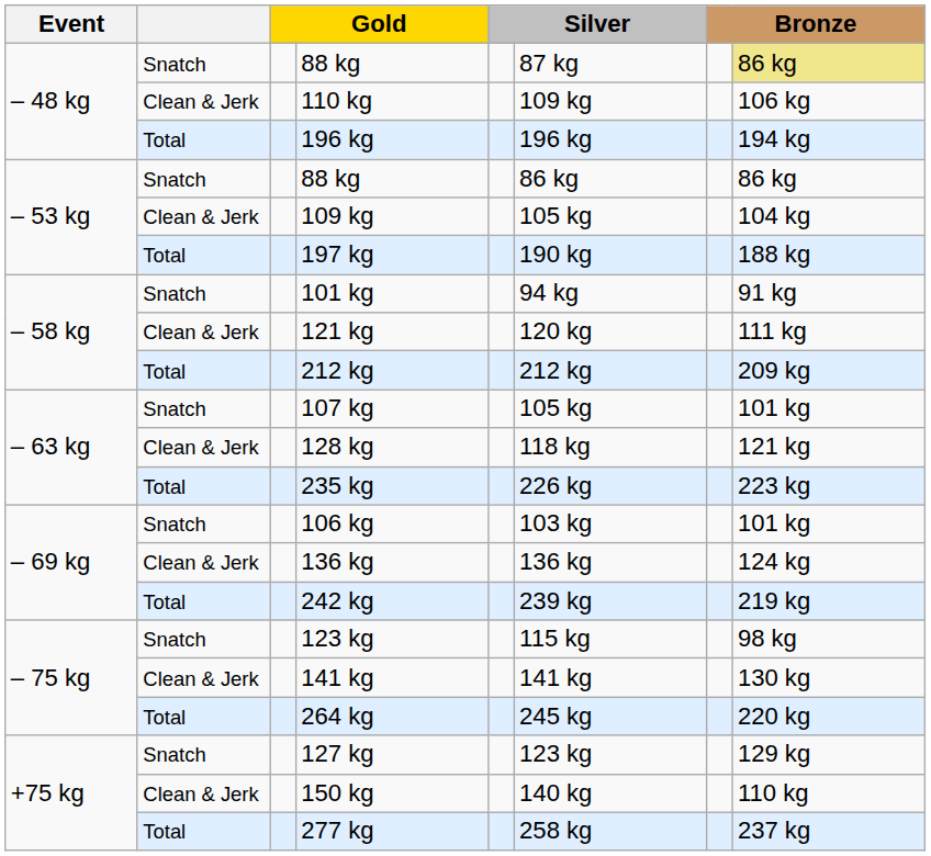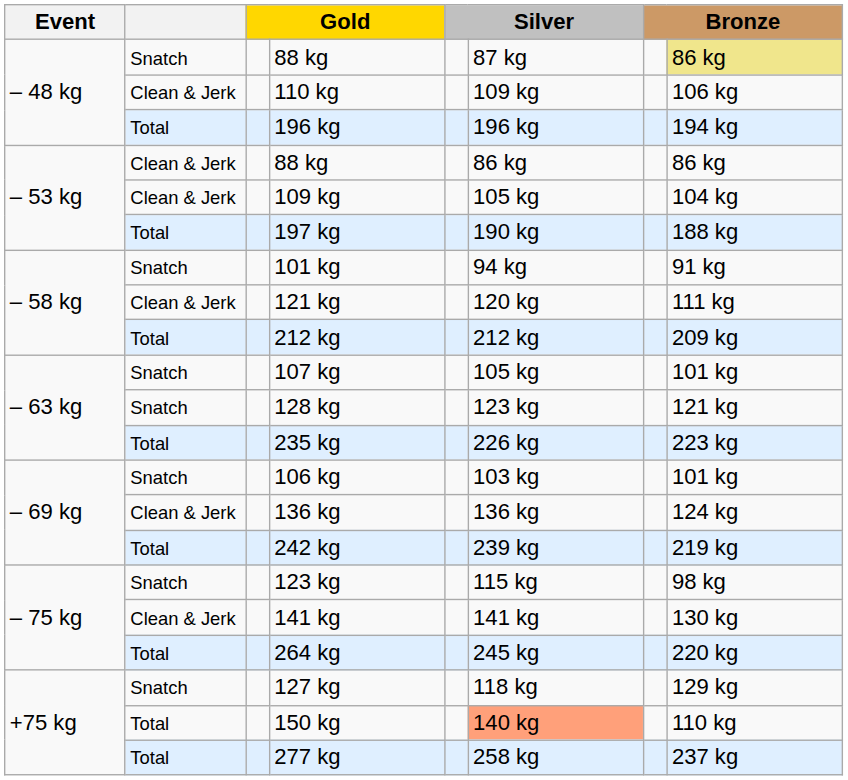– 53 kg / 88 kg | column 2: Snatch -> Clean & Jerk
128 kg | column 2: Clean & Jerk -> Snatch
128 kg | column 6: 118 kg -> 123 kg
127 kg | column 6: 123 kg -> 118 kg
150 kg | column 2: Clean & Jerk -> Total
150 kg | column 6: no background -> lightsalmon background
